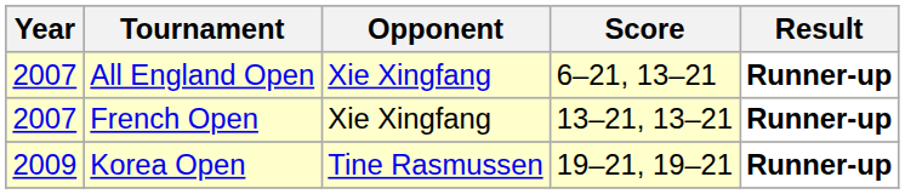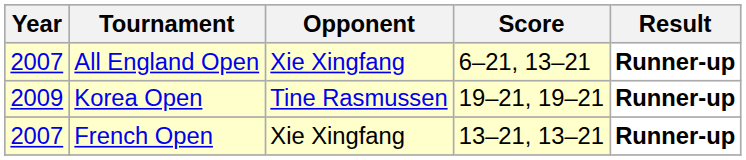rows swapped: French Open <-> Korea Open
